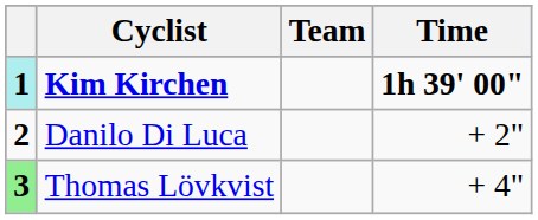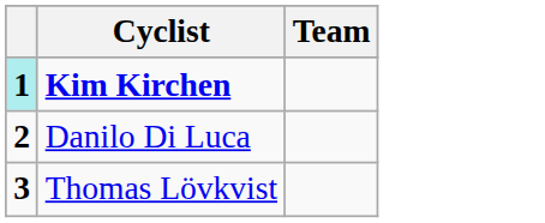- column: Time | 1h 39' 00" | + 2" | + 4"
Thomas Lövkvist | column 1: lightgreen background -> no background
